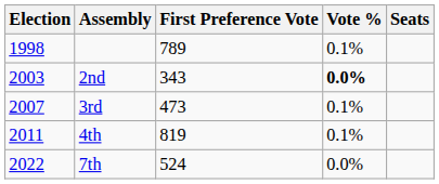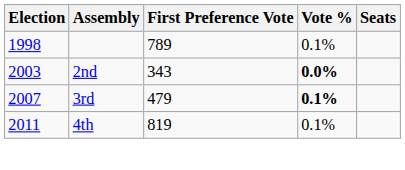3rd | First Preference Vote: 473 -> 479
3rd | Vote %: normal -> bold
- row: 2022 | 7th | 524 | 0.0%
